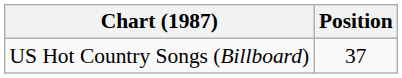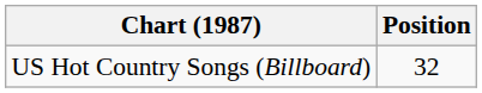US Hot Country Songs (Billboard) | Position: 37 -> 32
